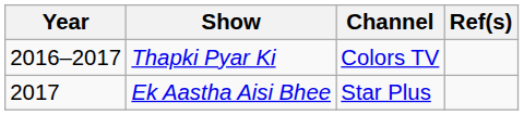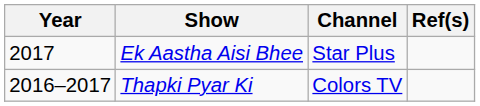rows swapped: Thapki Pyar Ki <-> Ek Aastha Aisi Bhee
